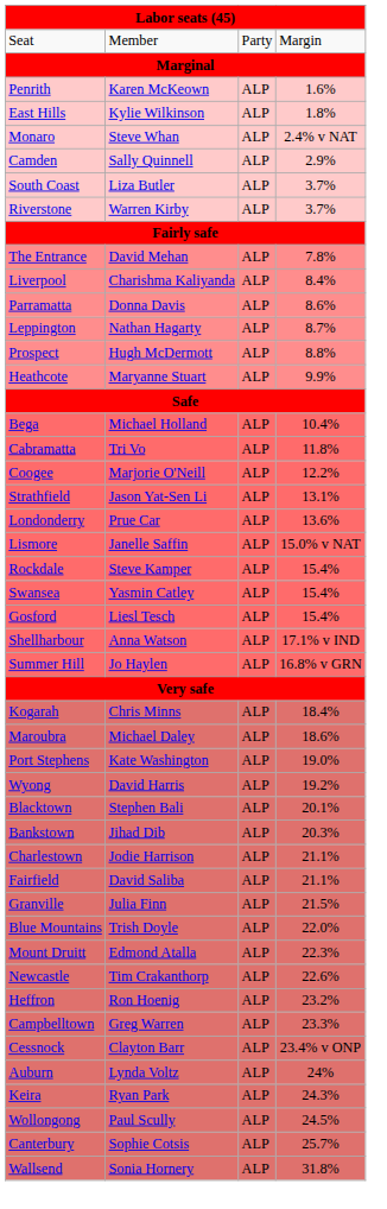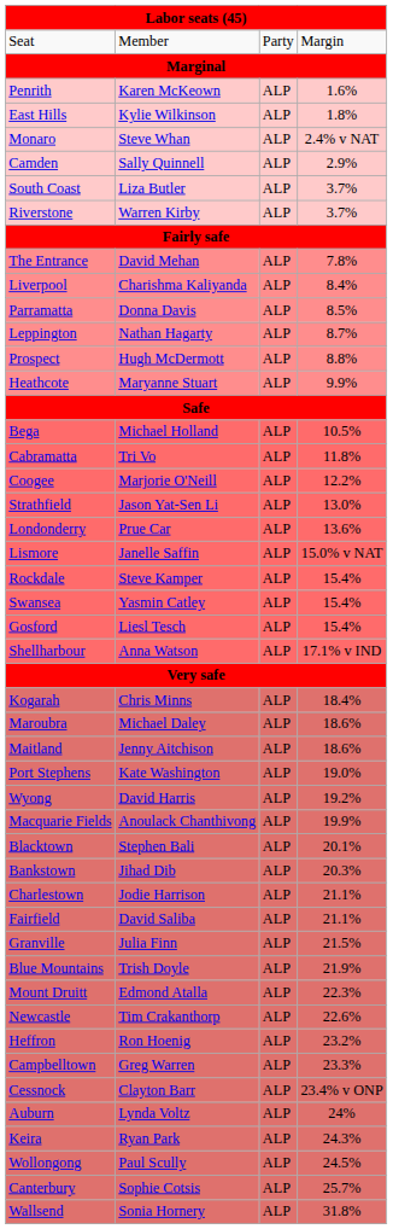Parramatta | column 4: 8.6% -> 8.5%
Bega | column 4: 10.4% -> 10.5%
Strathfield | column 4: 13.1% -> 13.0%
- row: Summer Hill | Jo Haylen | ALP | 16.8% v GRN
+ row: Maitland | Jenny Aitchison | ALP | 18.6%
+ row: Macquarie Fields | Anoulack Chanthivong | ALP | 19.9%
Blue Mountains | column 4: 22.0% -> 21.9%
